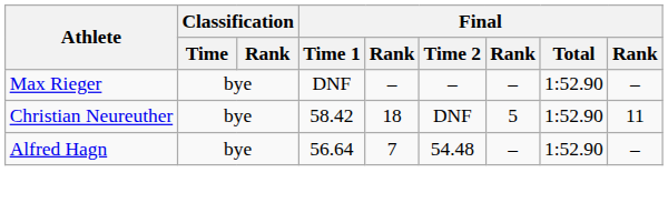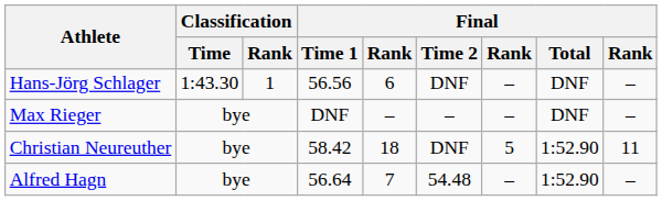+ row: Hans-Jörg Schlager | 1:43.30 | 1 | 56.56 | 6 | DNF | – | DNF | –
Max Rieger | Final / Total: 1:52.90 -> DNF
